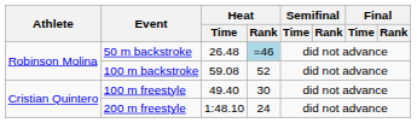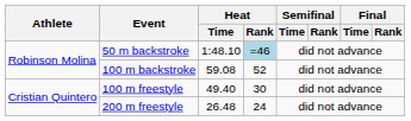50 m backstroke | Heat / Time: 26.48 -> 1:48.10
200 m freestyle | Heat / Time: 1:48.10 -> 26.48
